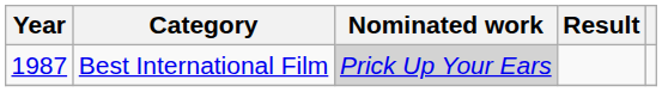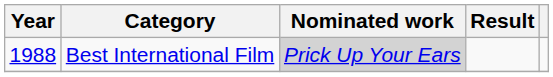Best International Film | Year: 1987 -> 1988
